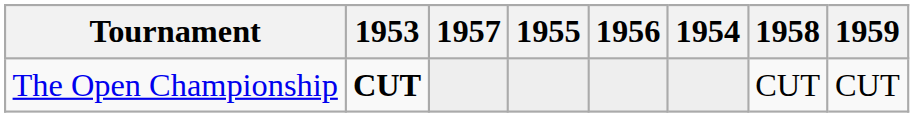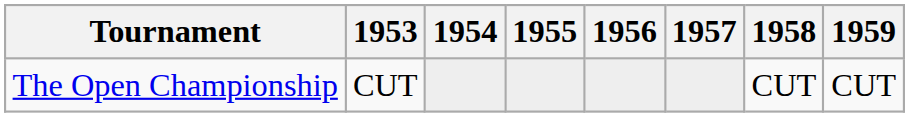columns swapped: 1954 <-> 1957
The Open Championship | 1953: bold -> normal
